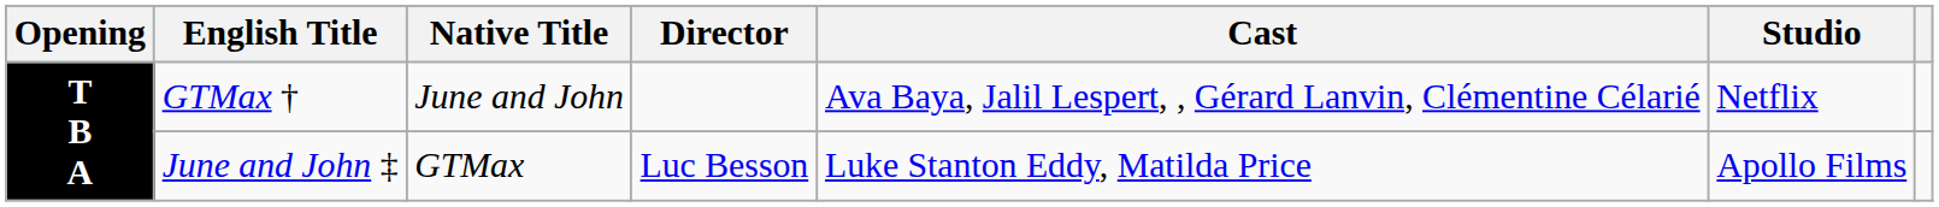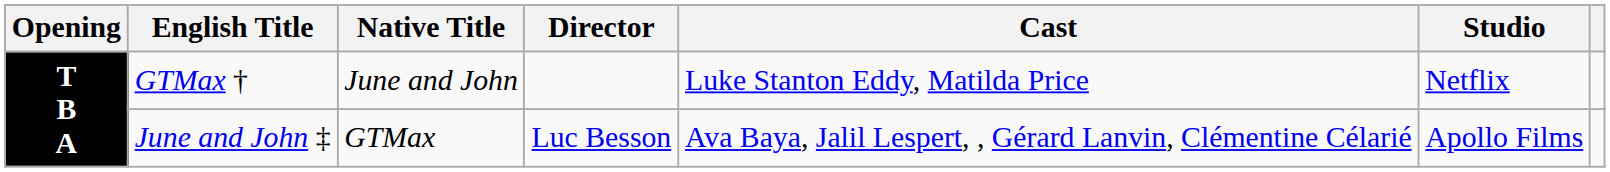GTMax † | Cast: Ava Baya, Jalil Lespert, , Gérard Lanvin, Clémentine Célarié -> Luke Stanton Eddy, Matilda Price
June and John ‡ | Cast: Luke Stanton Eddy, Matilda Price -> Ava Baya, Jalil Lespert, , Gérard Lanvin, Clémentine Célarié
